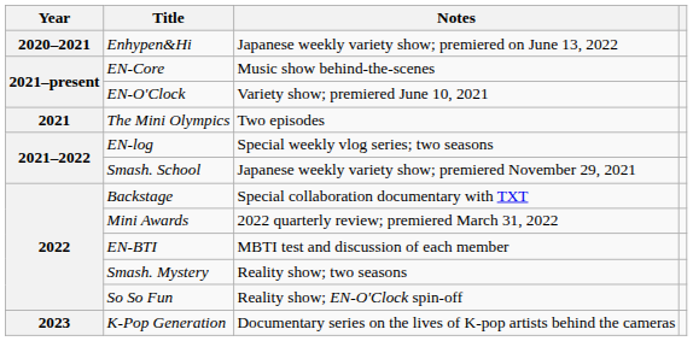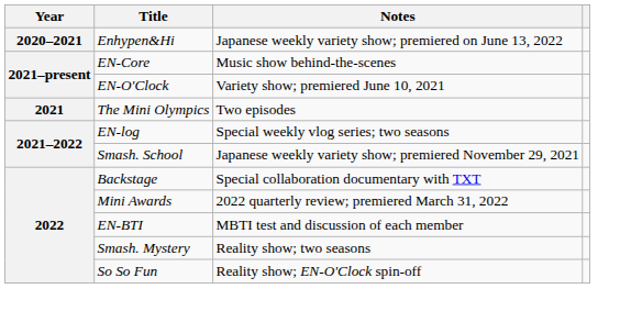- row: 2023 | K-Pop Generation | Documentary series on the lives of K-pop artists behind the cameras
